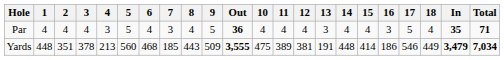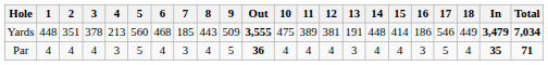rows swapped: Yards <-> Par
